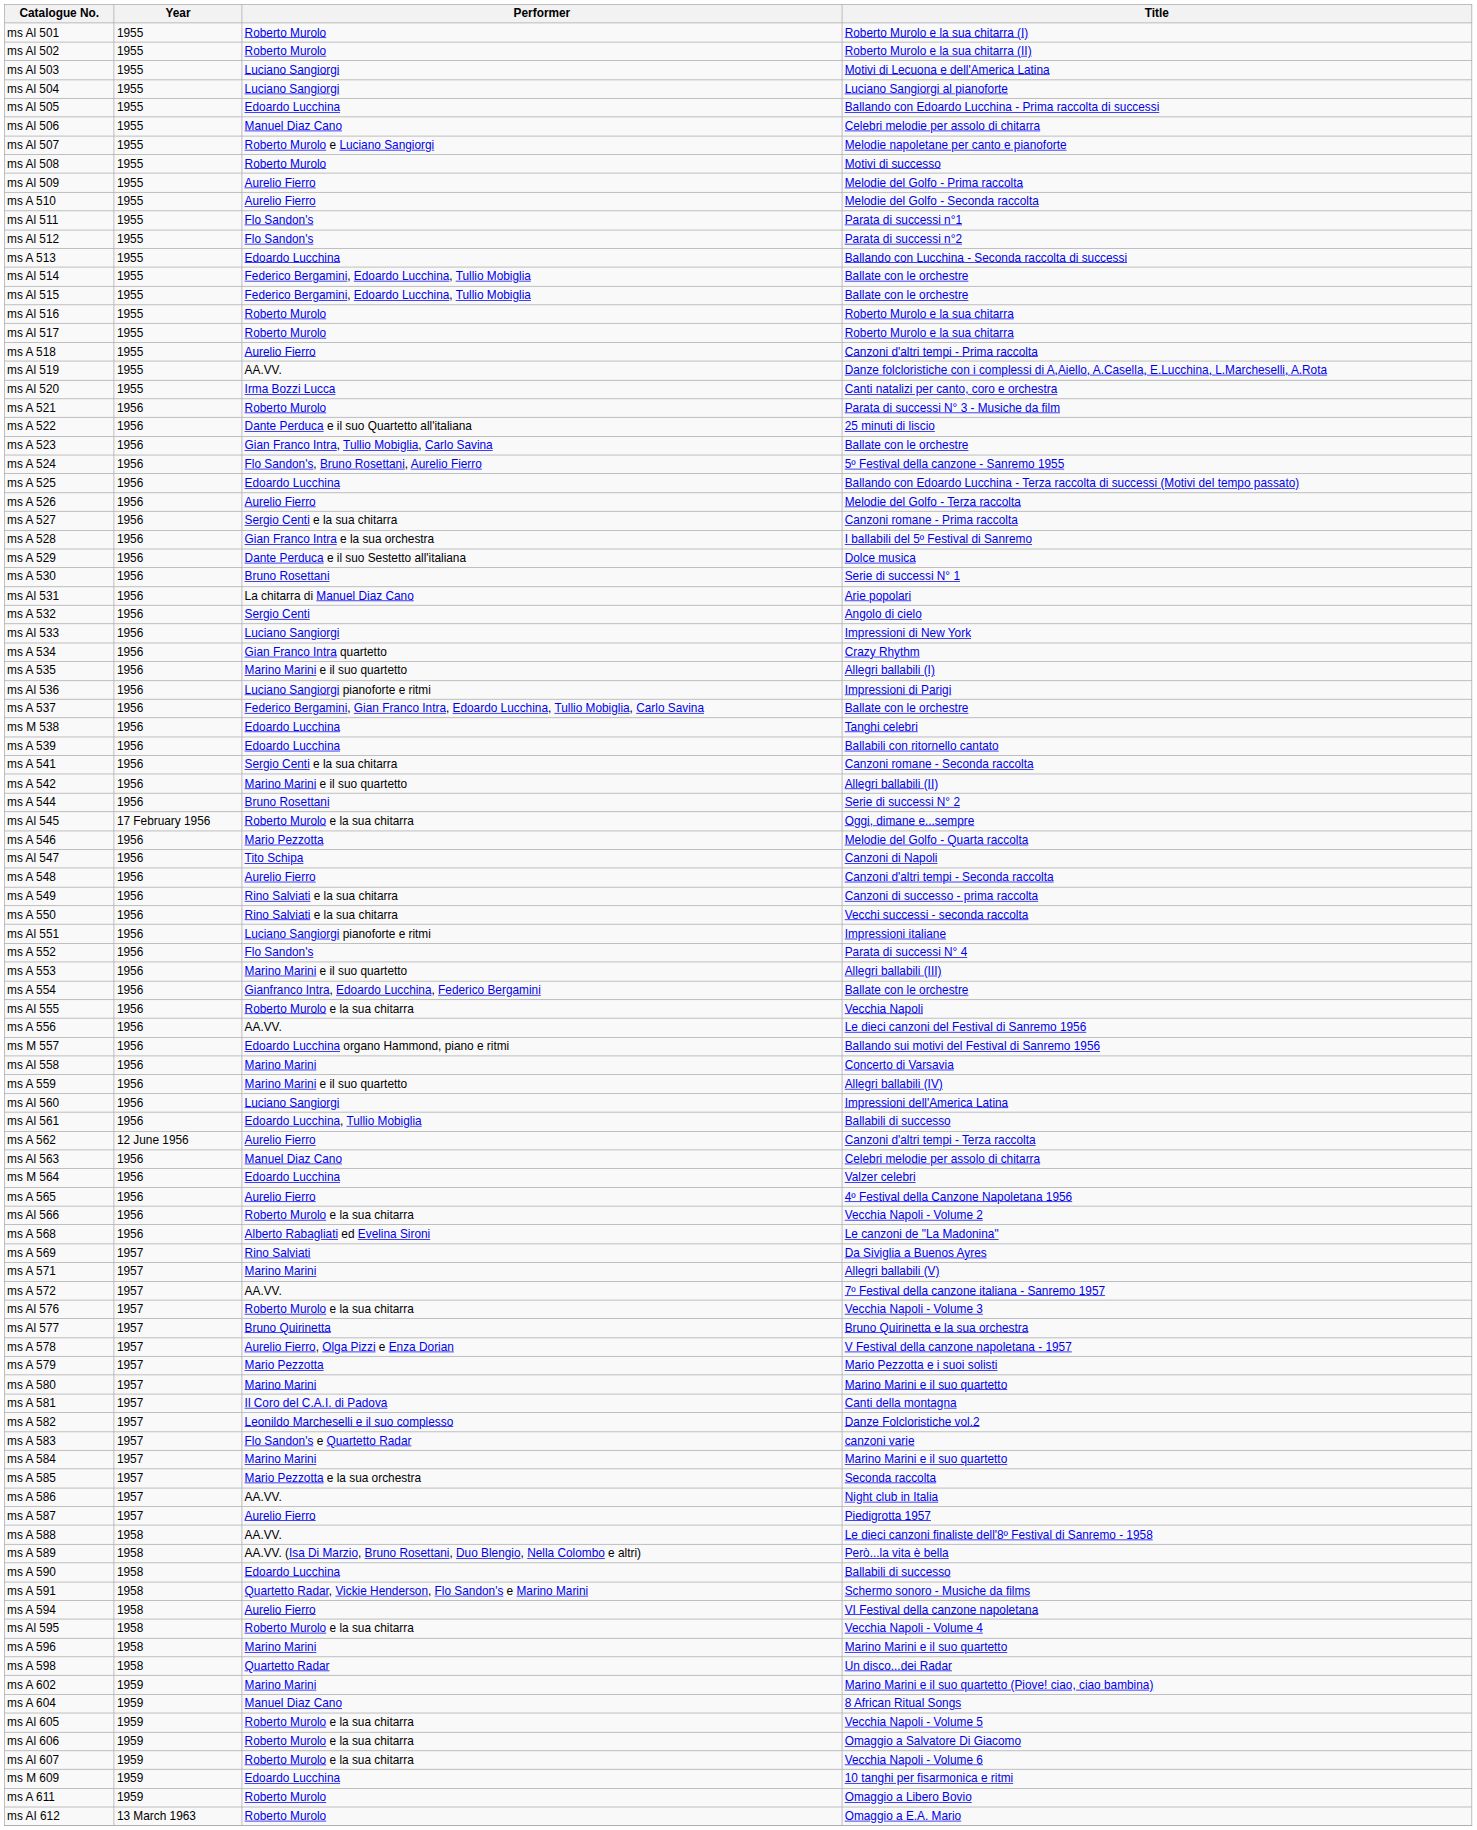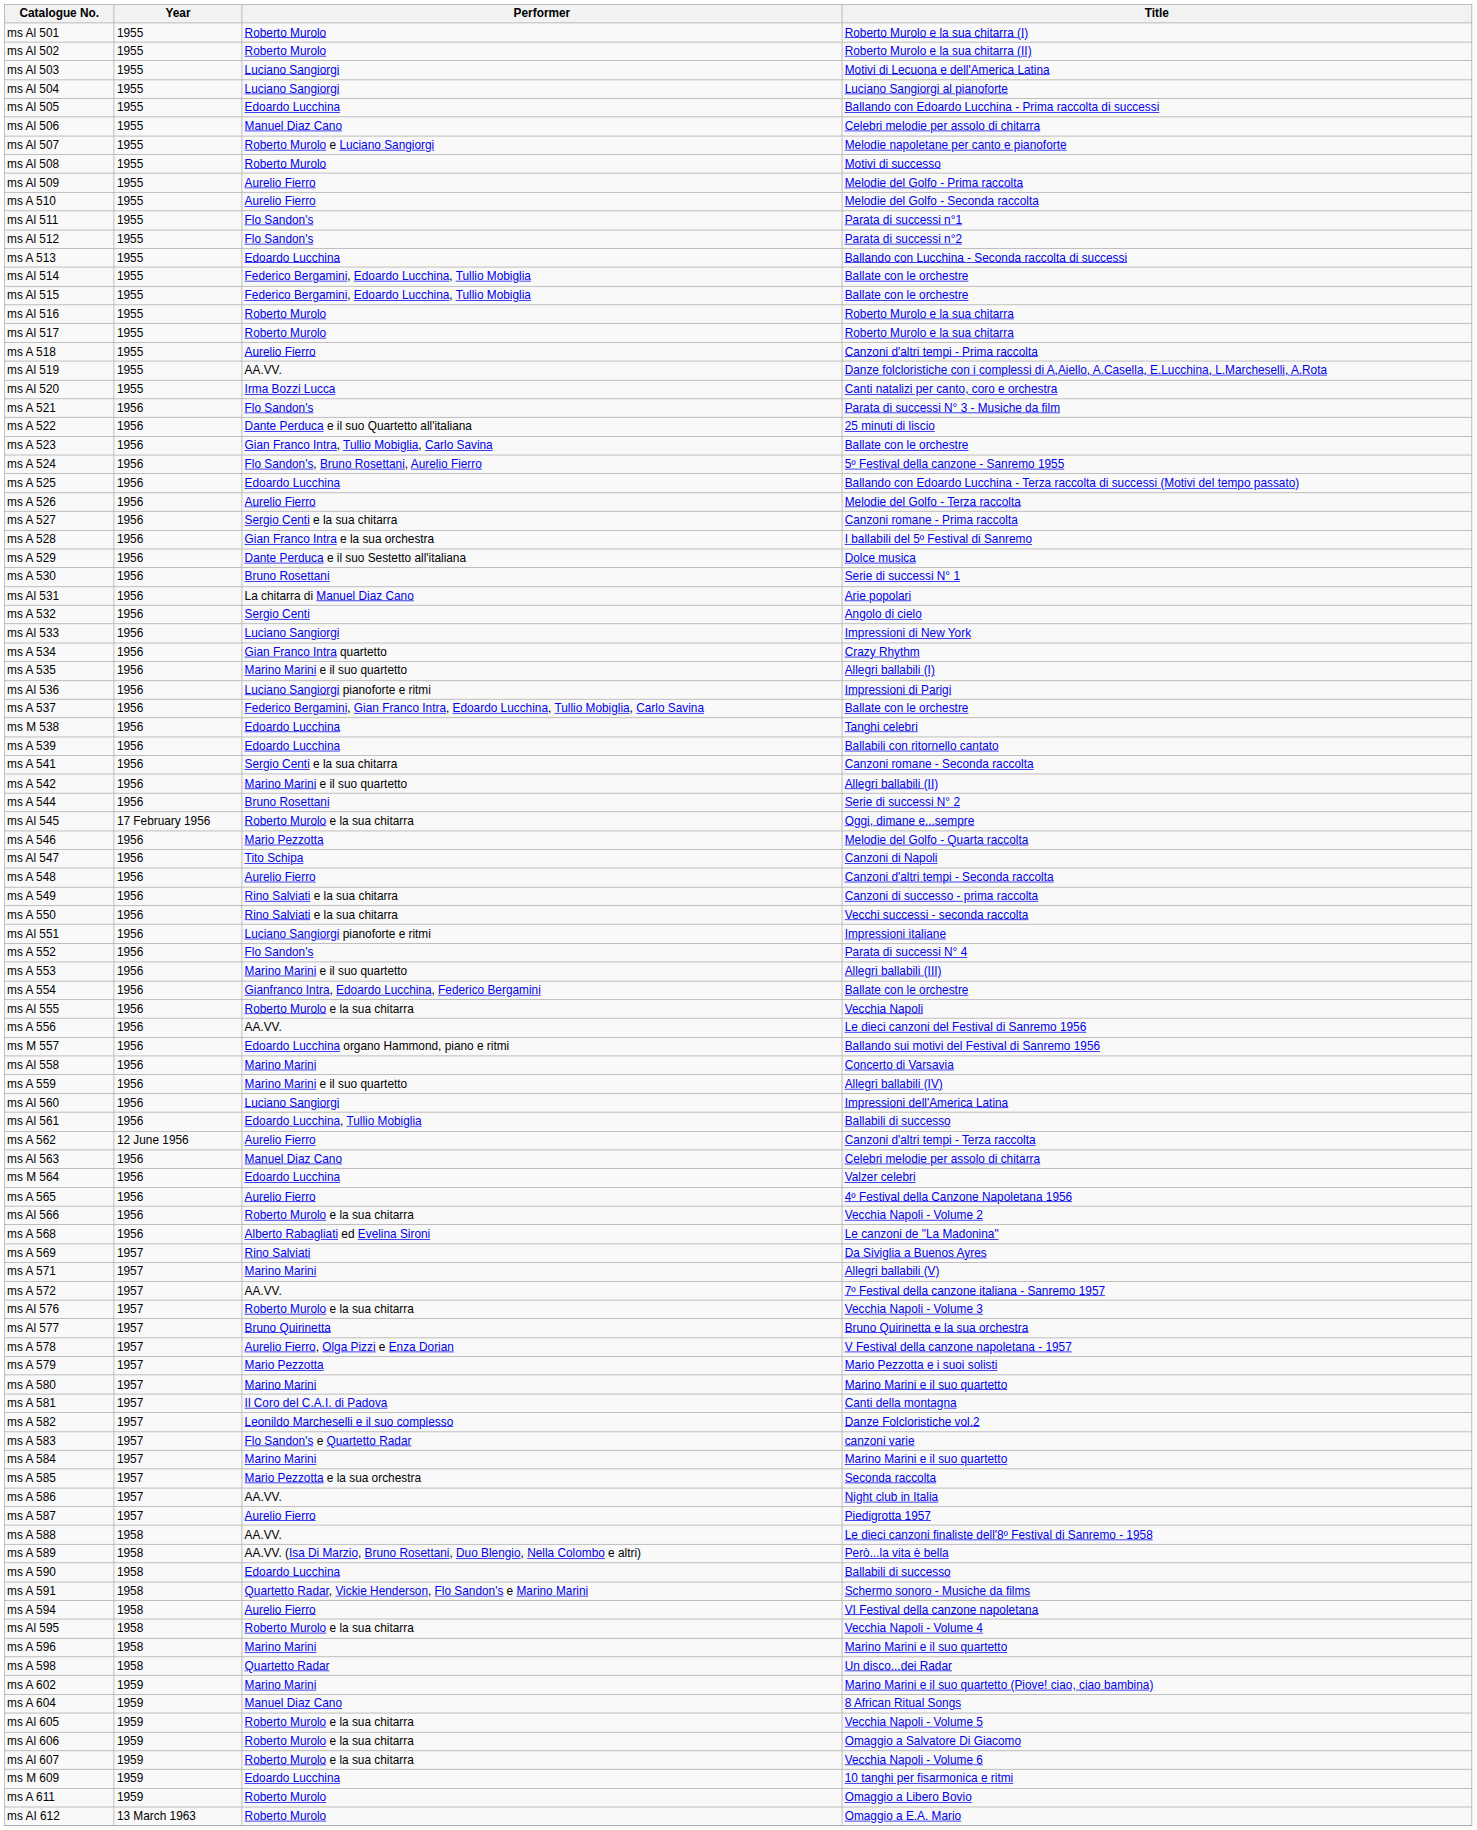ms A 521 | Performer: Roberto Murolo -> Flo Sandon's
